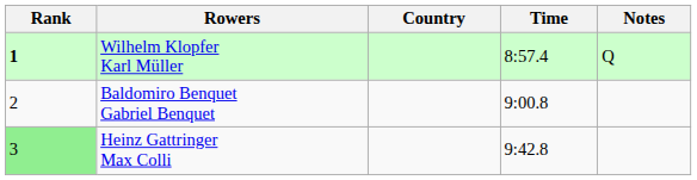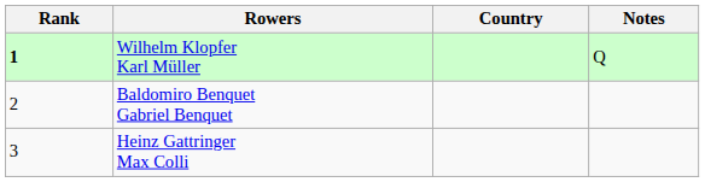- column: Time | 8:57.4 | 9:00.8 | 9:42.8
Heinz Gattringer Max Colli | Rank: lightgreen background -> no background
